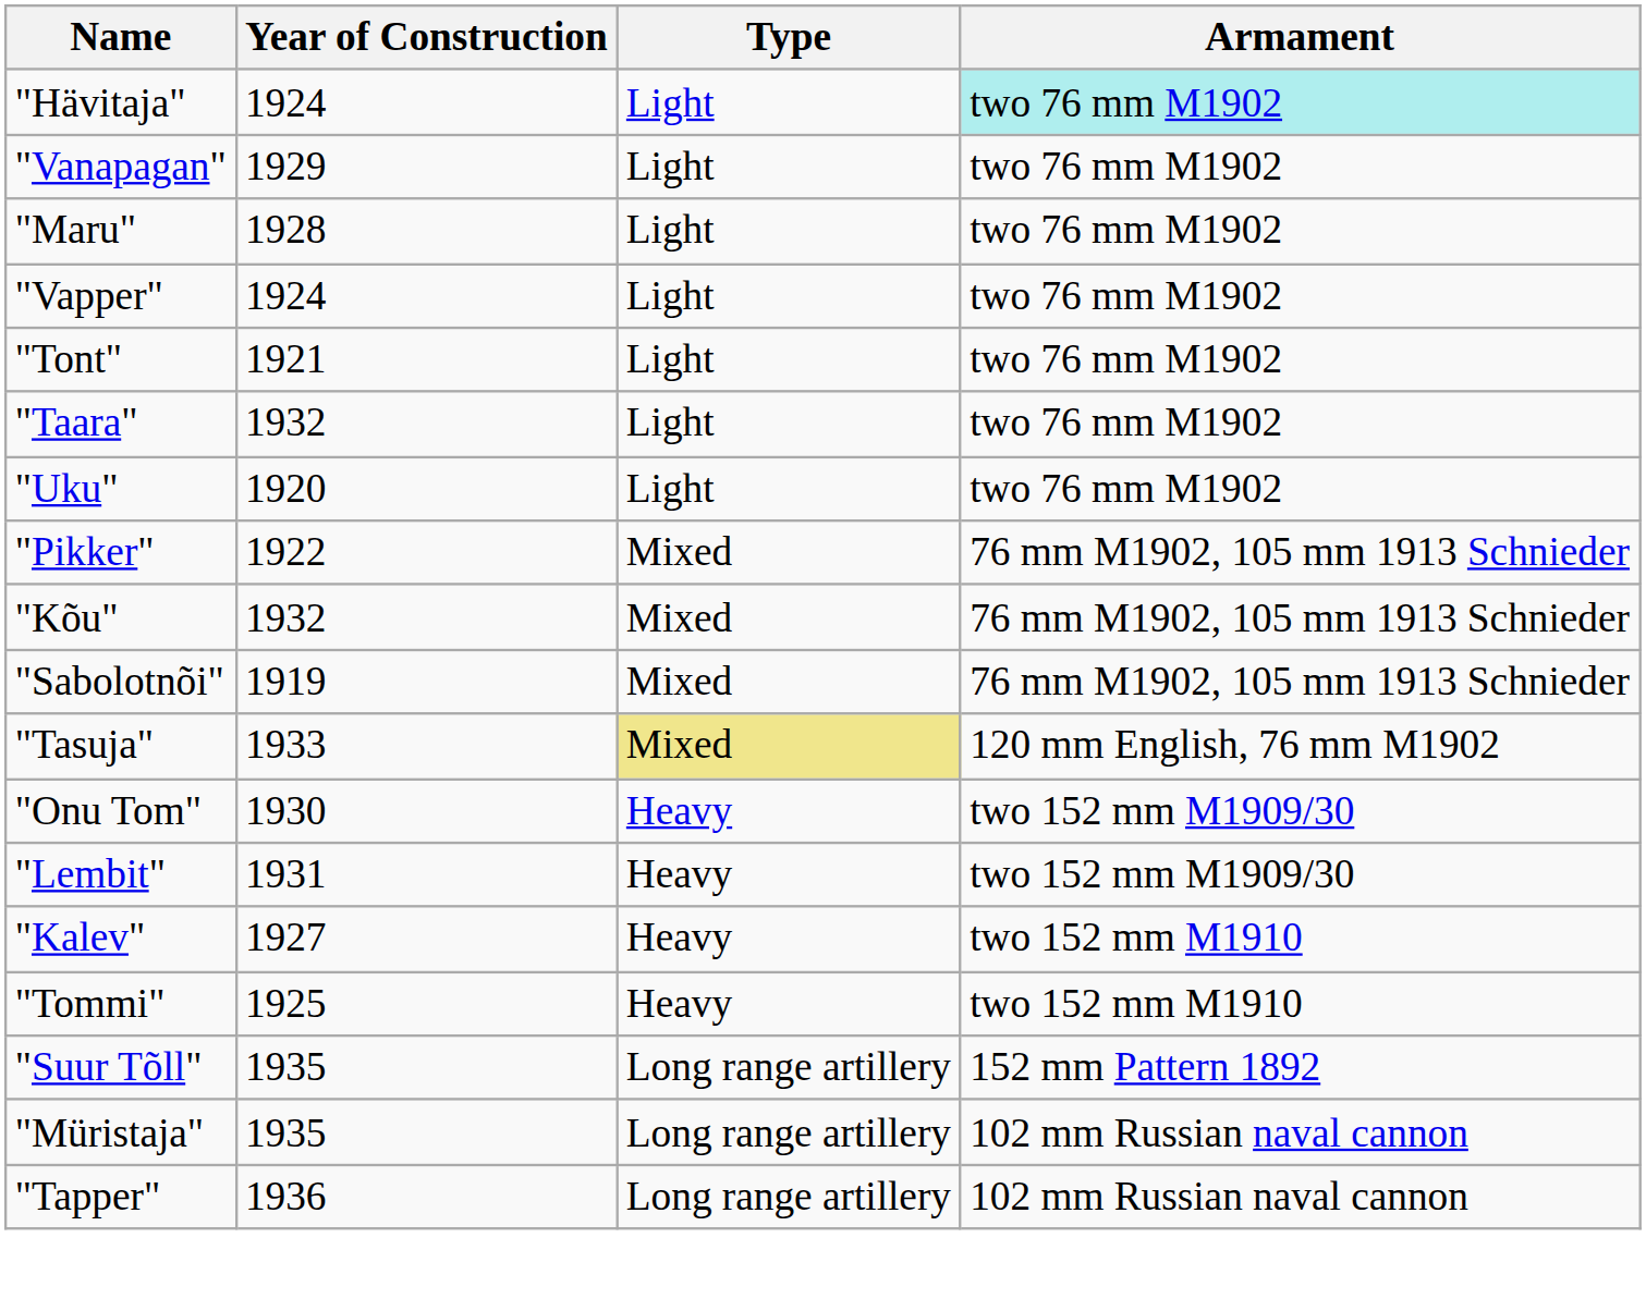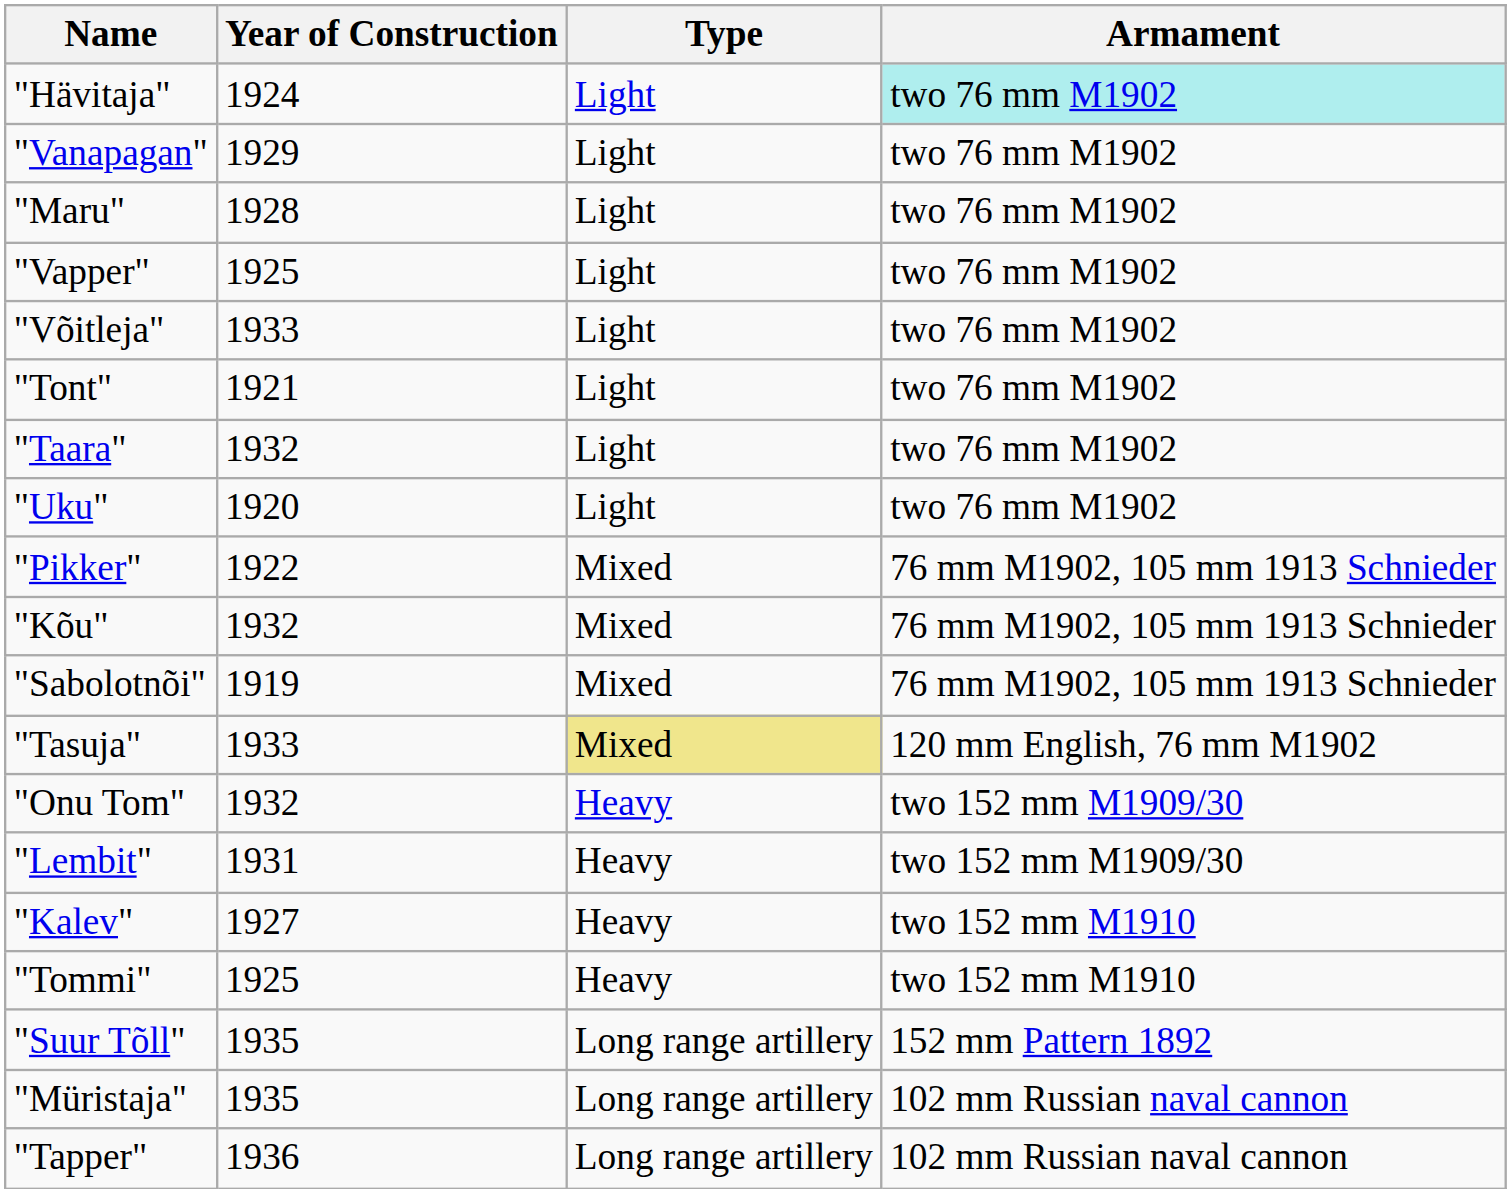"Vapper" | Year of Construction: 1924 -> 1925
+ row: "Võitleja" | 1933 | Light | two 76 mm M1902
"Onu Tom" | Year of Construction: 1930 -> 1932
